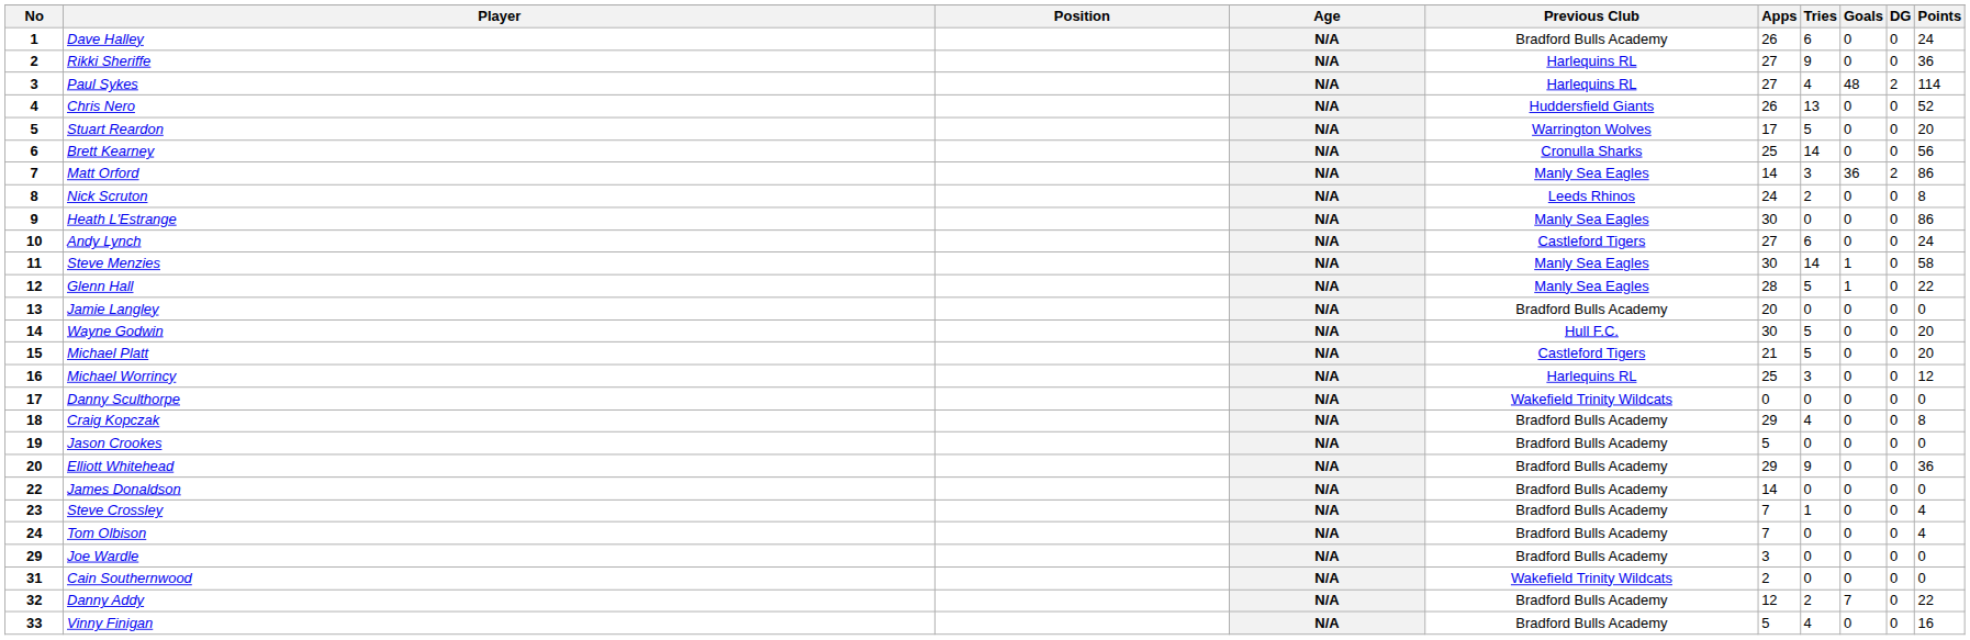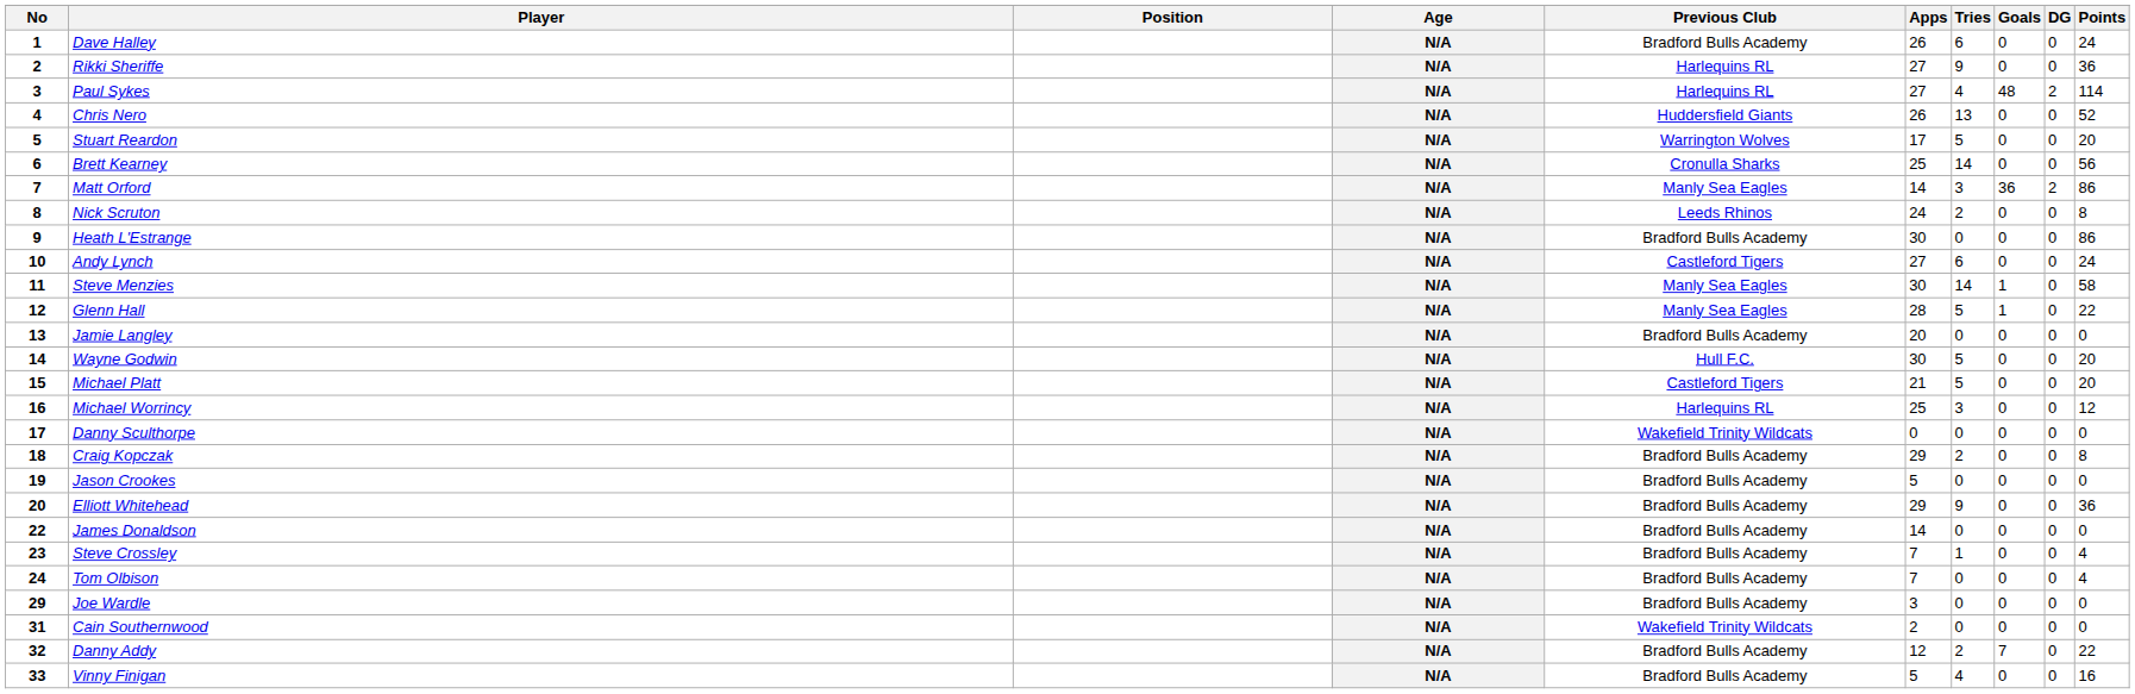Heath L'Estrange | Previous Club: Manly Sea Eagles -> Bradford Bulls Academy
Craig Kopczak | Tries: 4 -> 2
